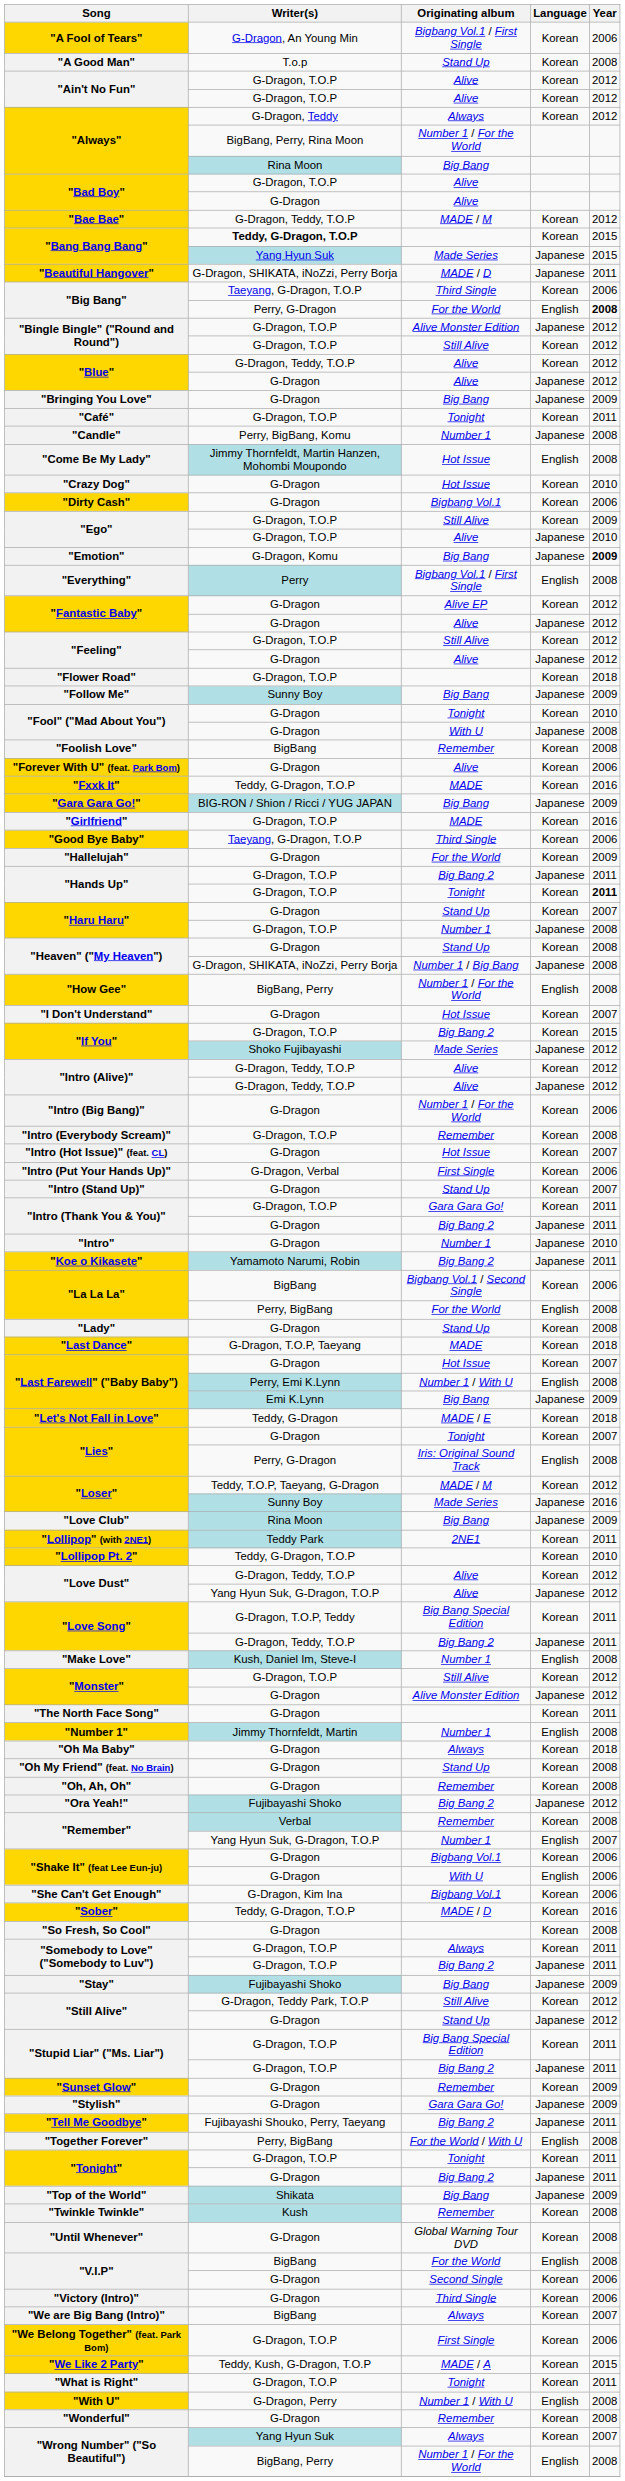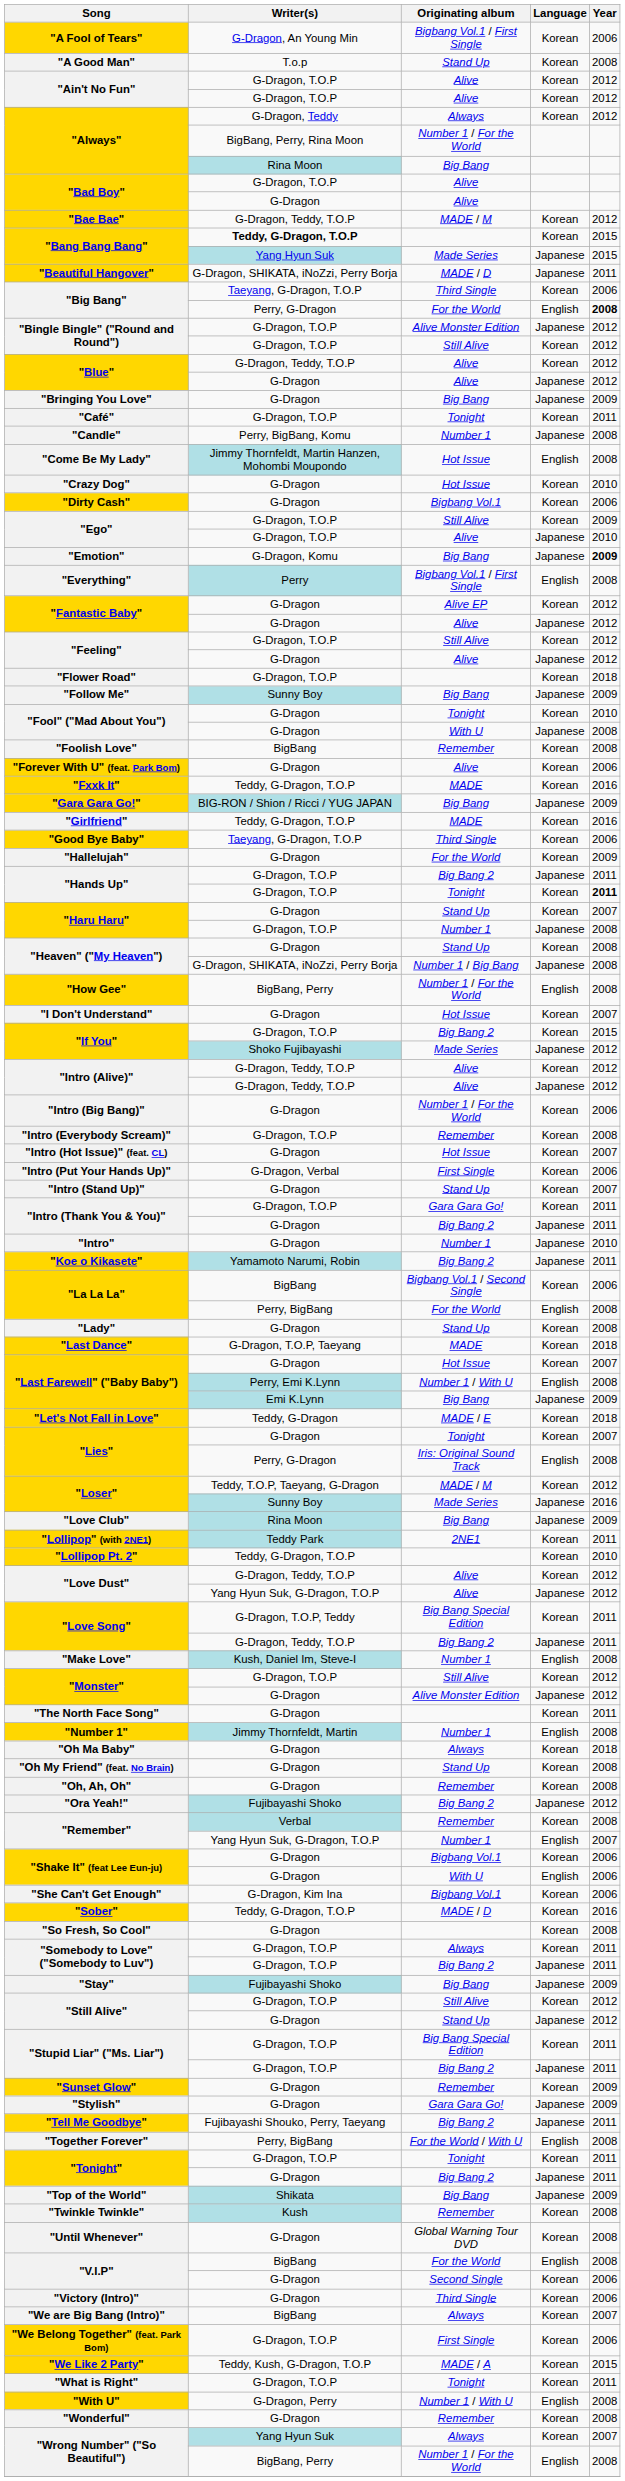"Girlfriend" | Writer(s): G-Dragon, T.O.P -> Teddy, G-Dragon, T.O.P
"Still Alive" / Korean | Writer(s): G-Dragon, Teddy Park, T.O.P -> G-Dragon, T.O.P
